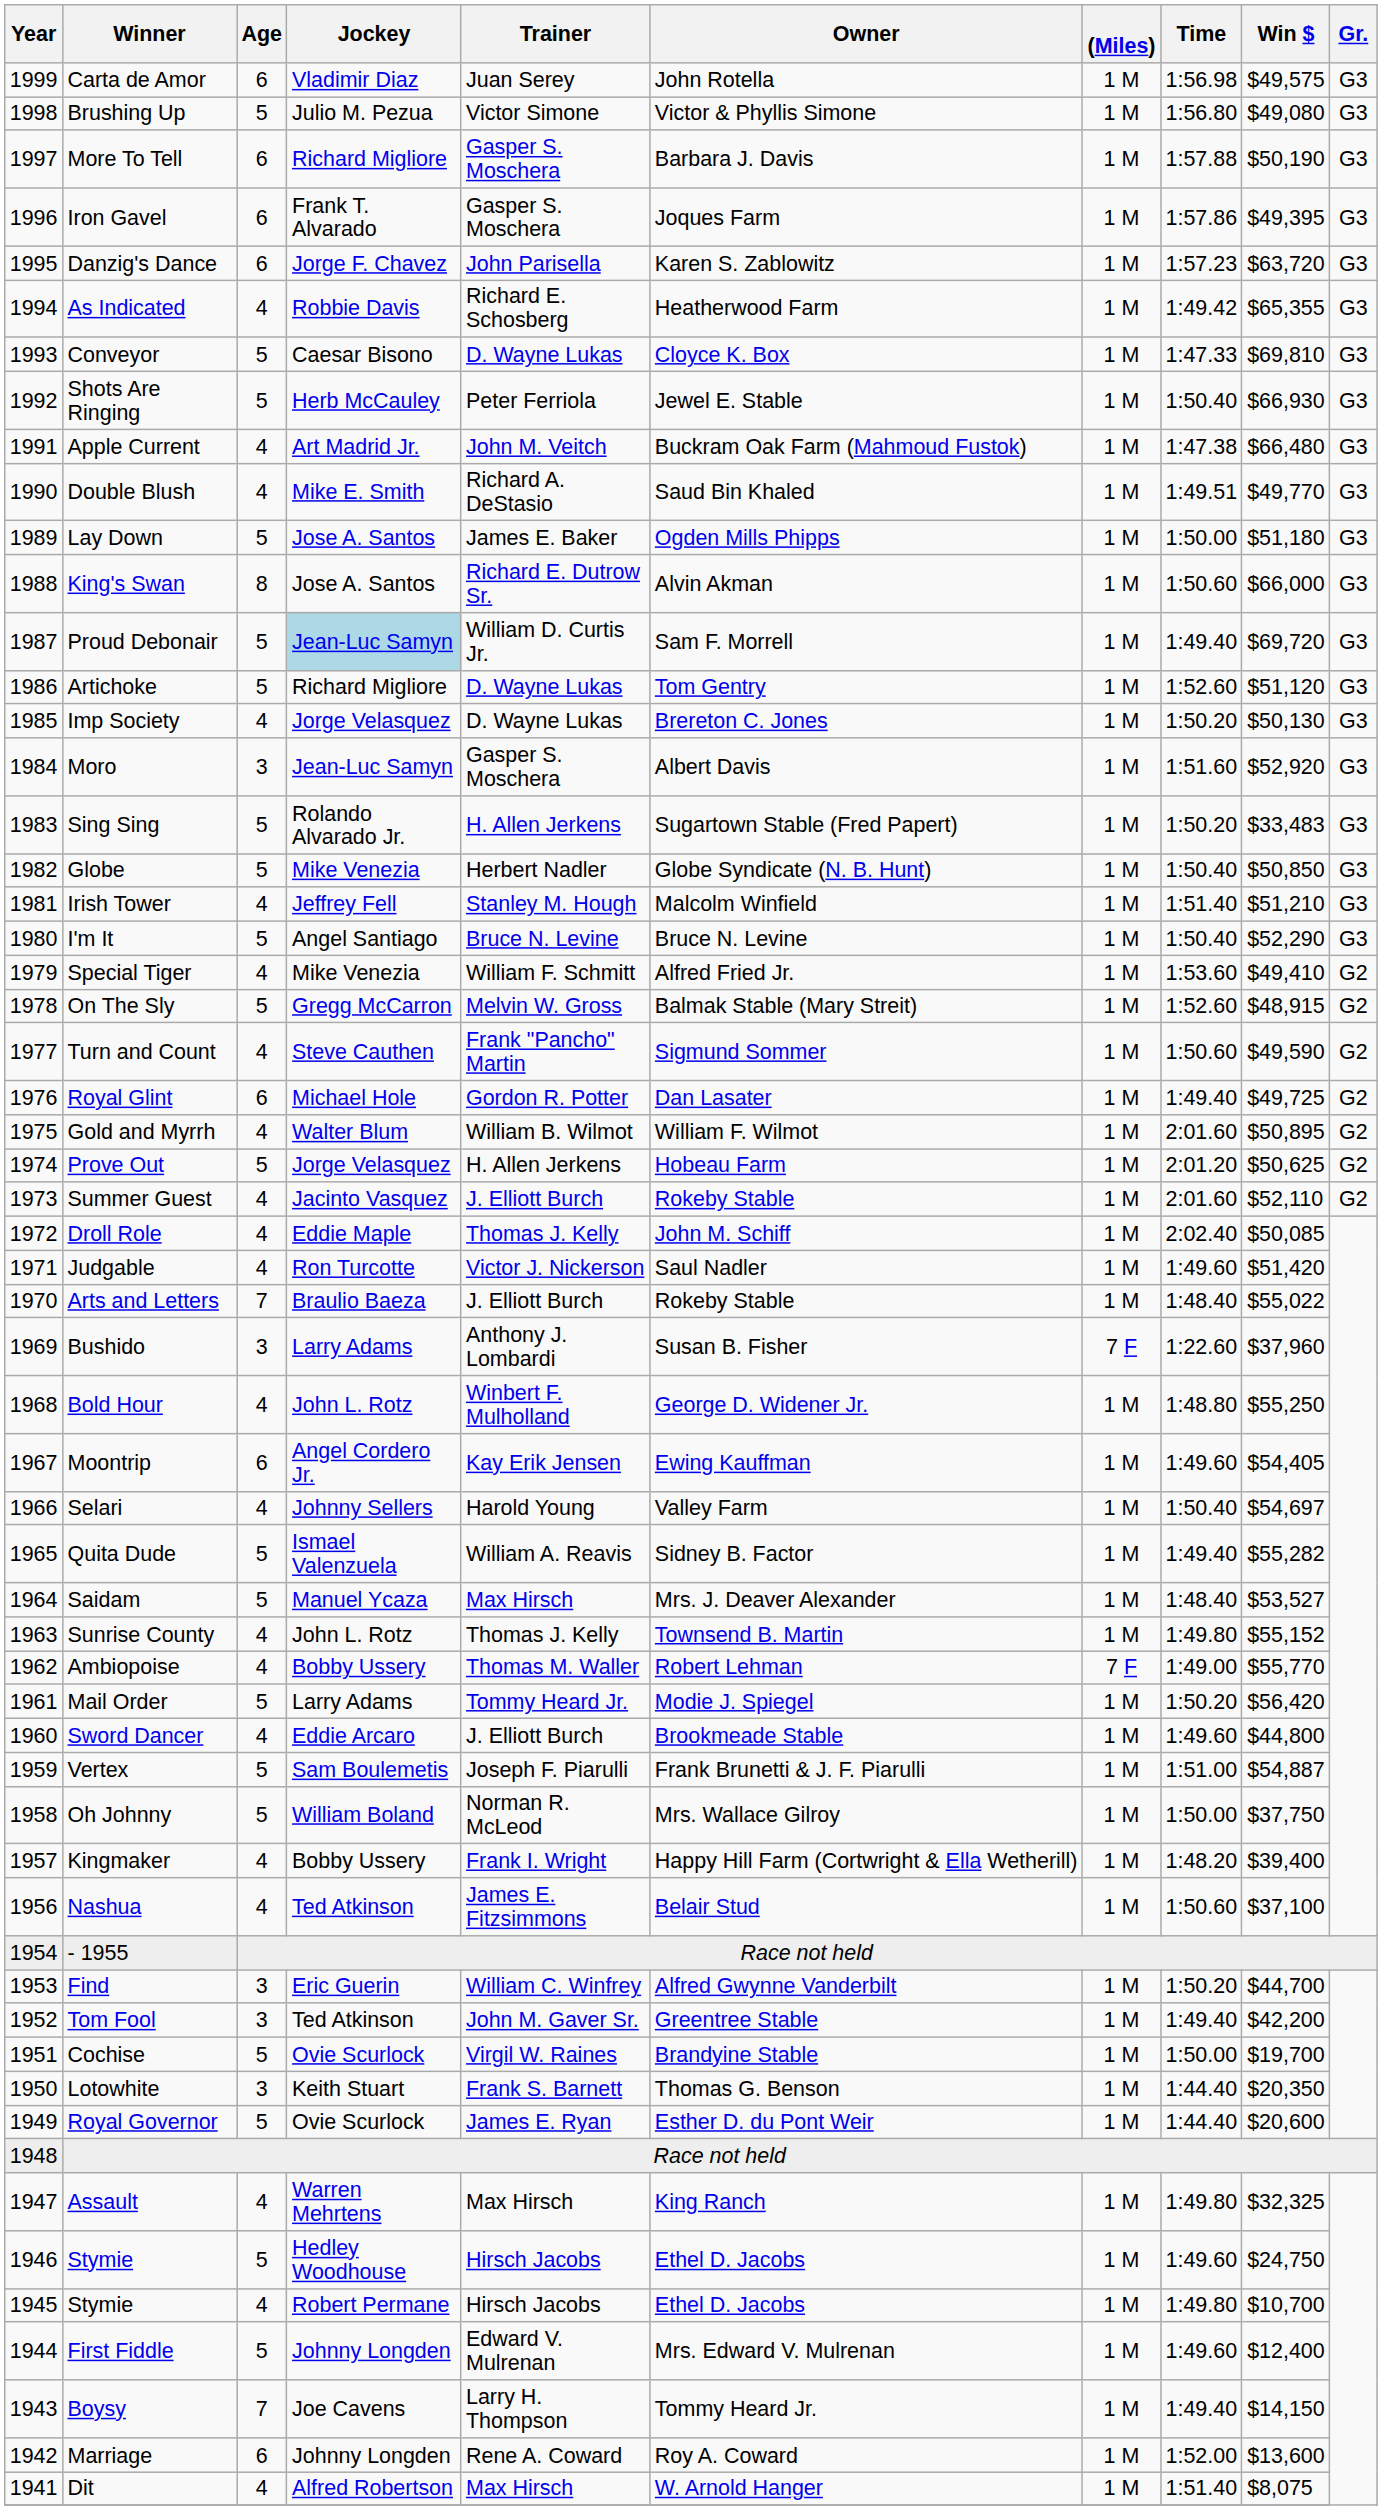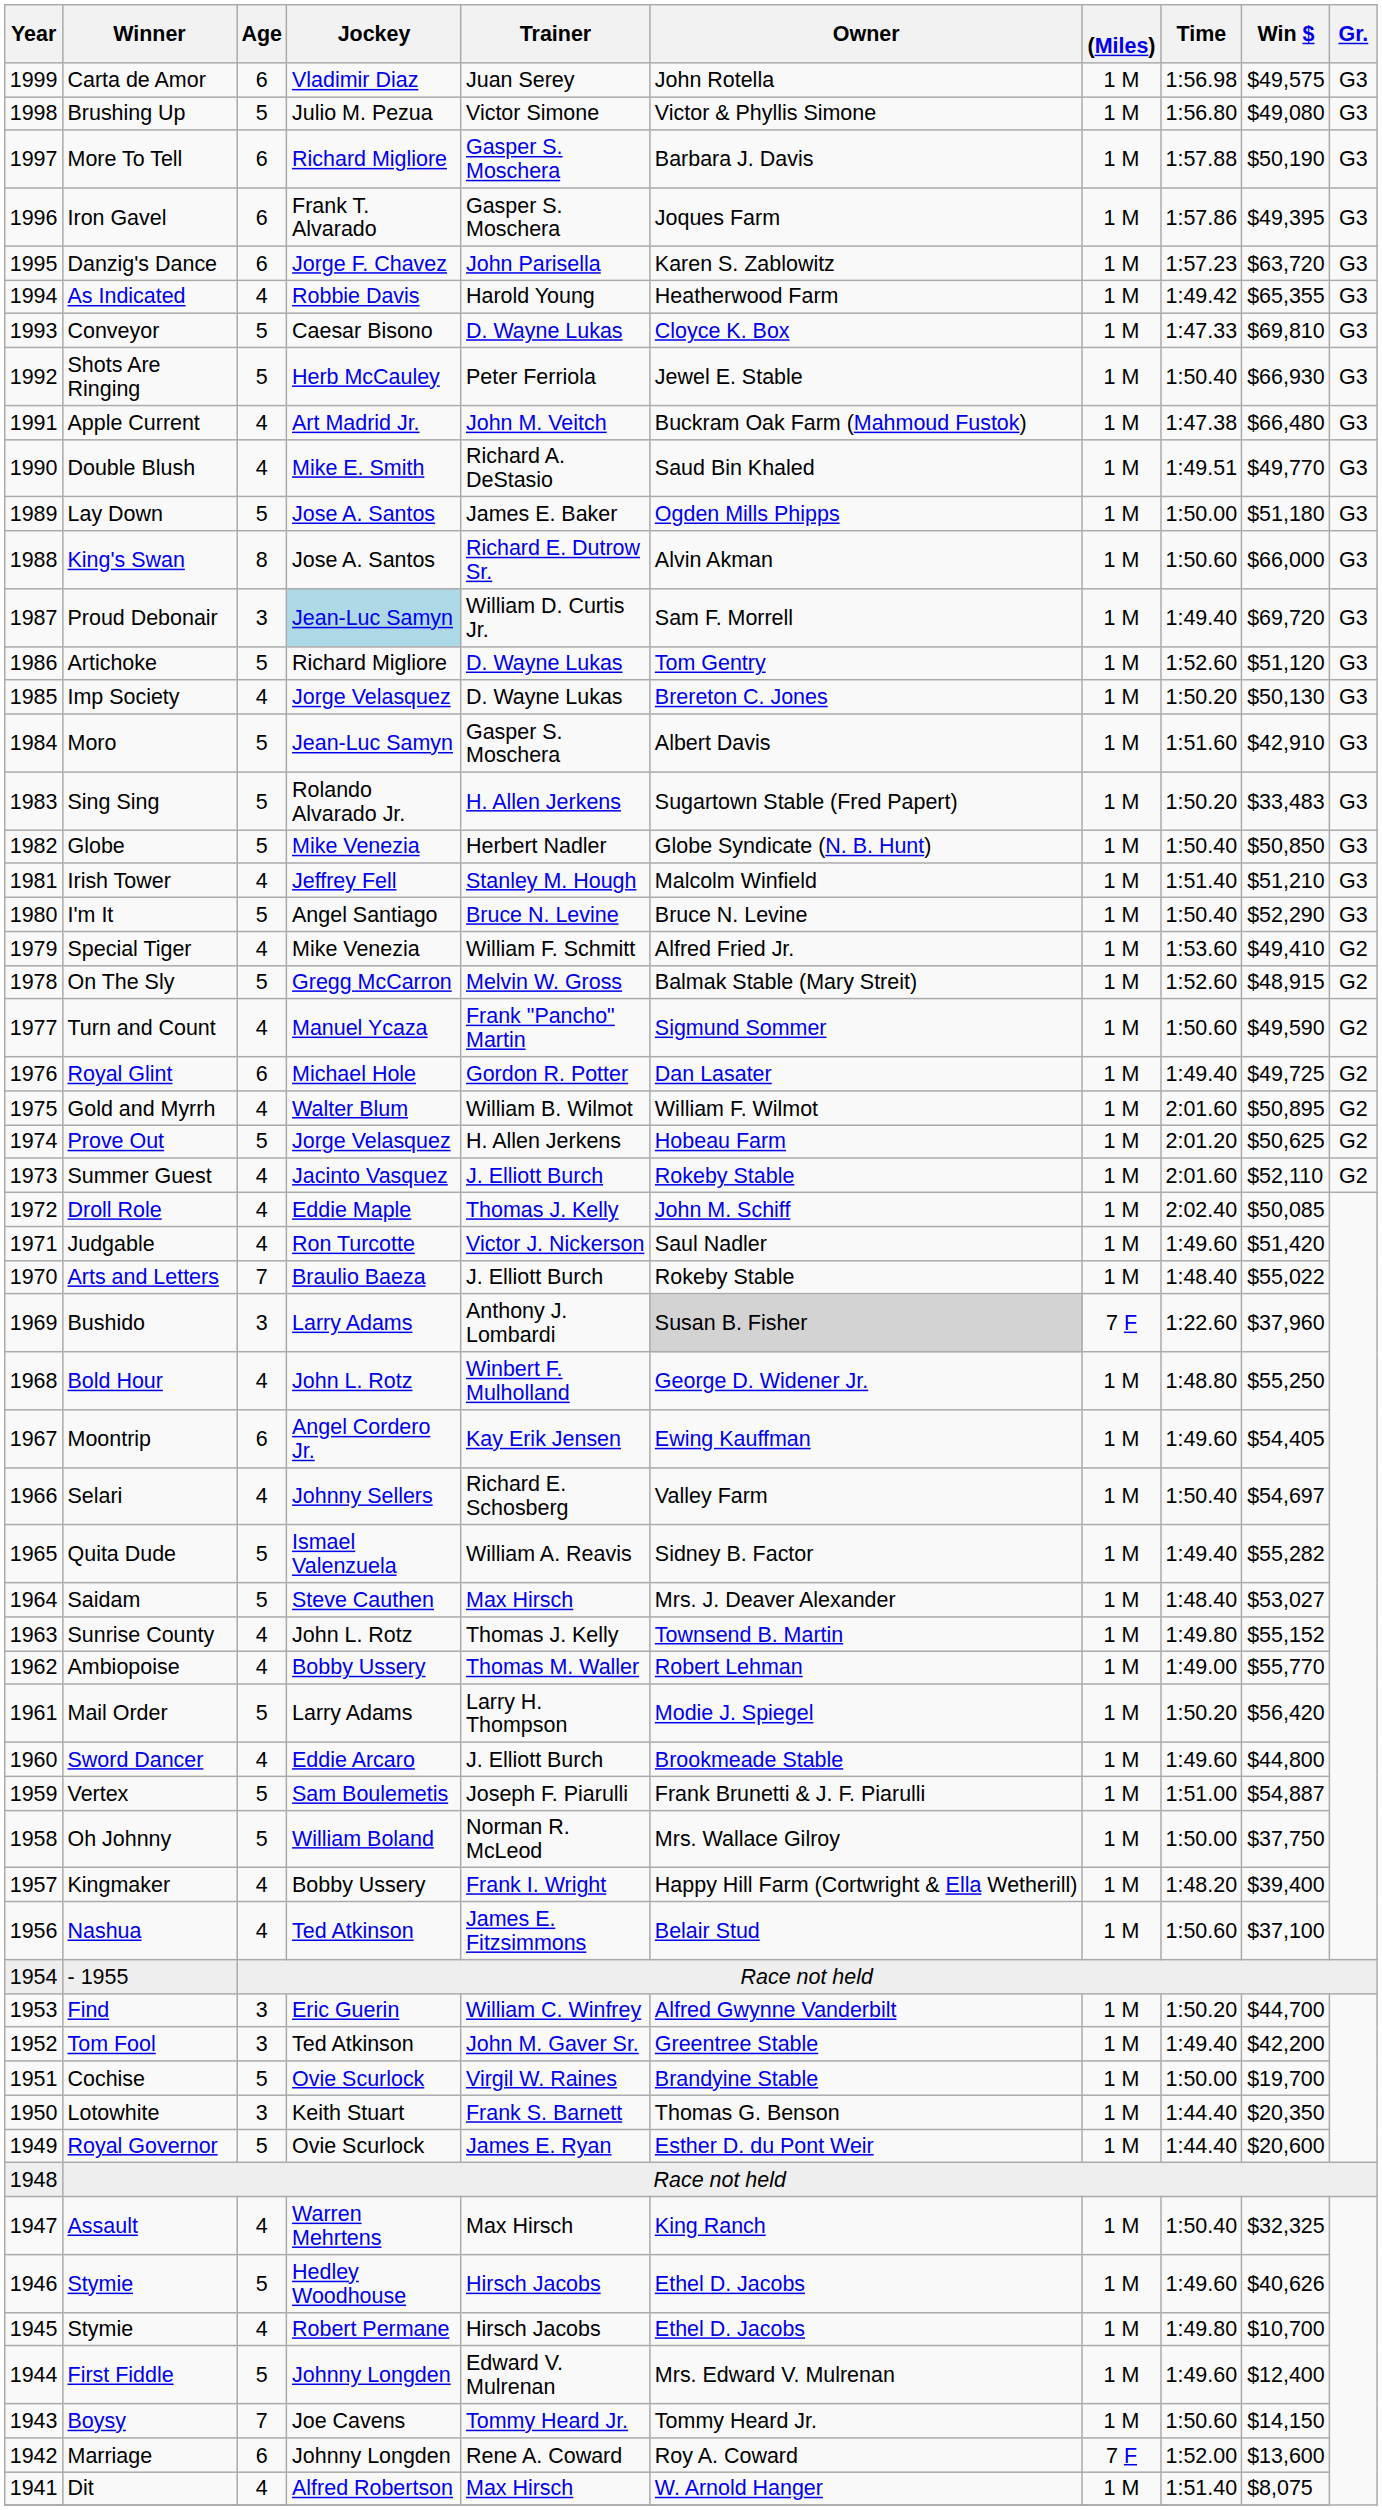As Indicated | Trainer: Richard E. Schosberg -> Harold Young
Proud Debonair | Age: 5 -> 3
Moro | Age: 3 -> 5
Moro | Win $: $52,920 -> $42,910
Turn and Count | Jockey: Steve Cauthen -> Manuel Ycaza
Bushido | Owner: no background -> lightgrey background
Selari | Trainer: Harold Young -> Richard E. Schosberg
Saidam | Jockey: Manuel Ycaza -> Steve Cauthen
Saidam | Win $: $53,527 -> $53,027
Ambiopoise | (Miles): 7 F -> 1 M
Mail Order | Trainer: Tommy Heard Jr. -> Larry H. Thompson
Assault | Time: 1:49.80 -> 1:50.40
1946 / Stymie | Win $: $24,750 -> $40,626
Boysy | Trainer: Larry H. Thompson -> Tommy Heard Jr.
Boysy | Time: 1:49.40 -> 1:50.60
Marriage | (Miles): 1 M -> 7 F
